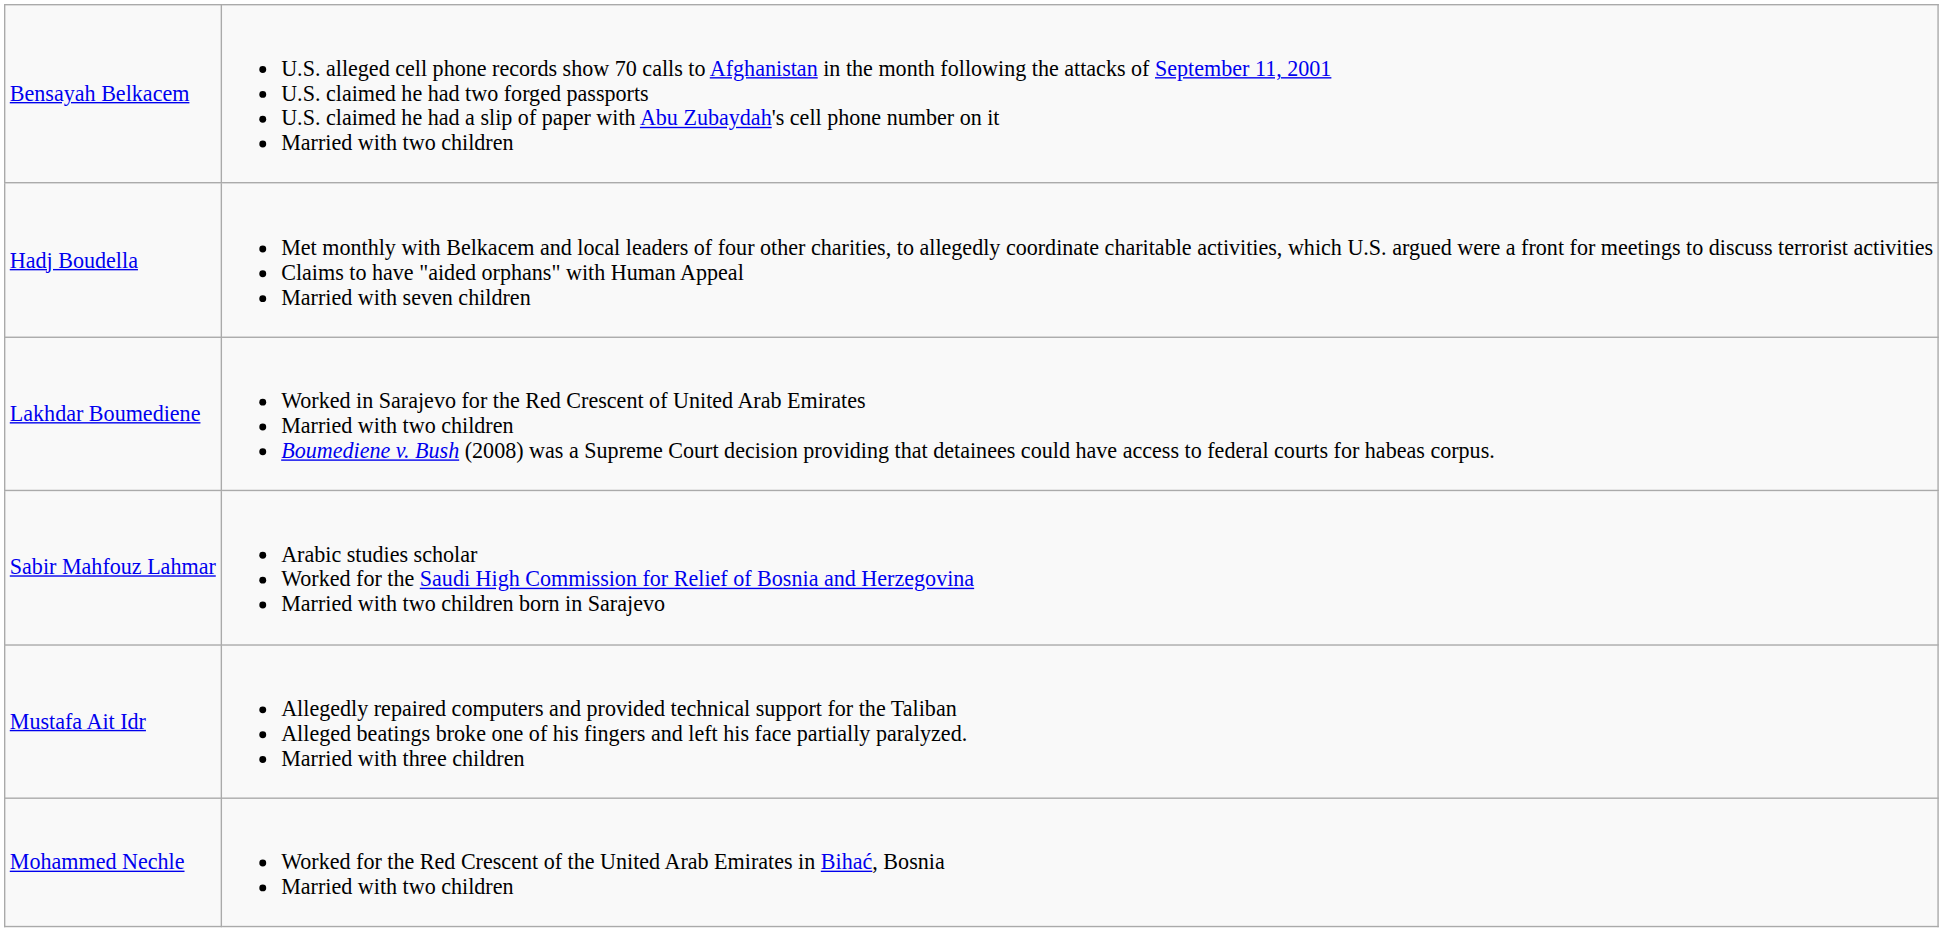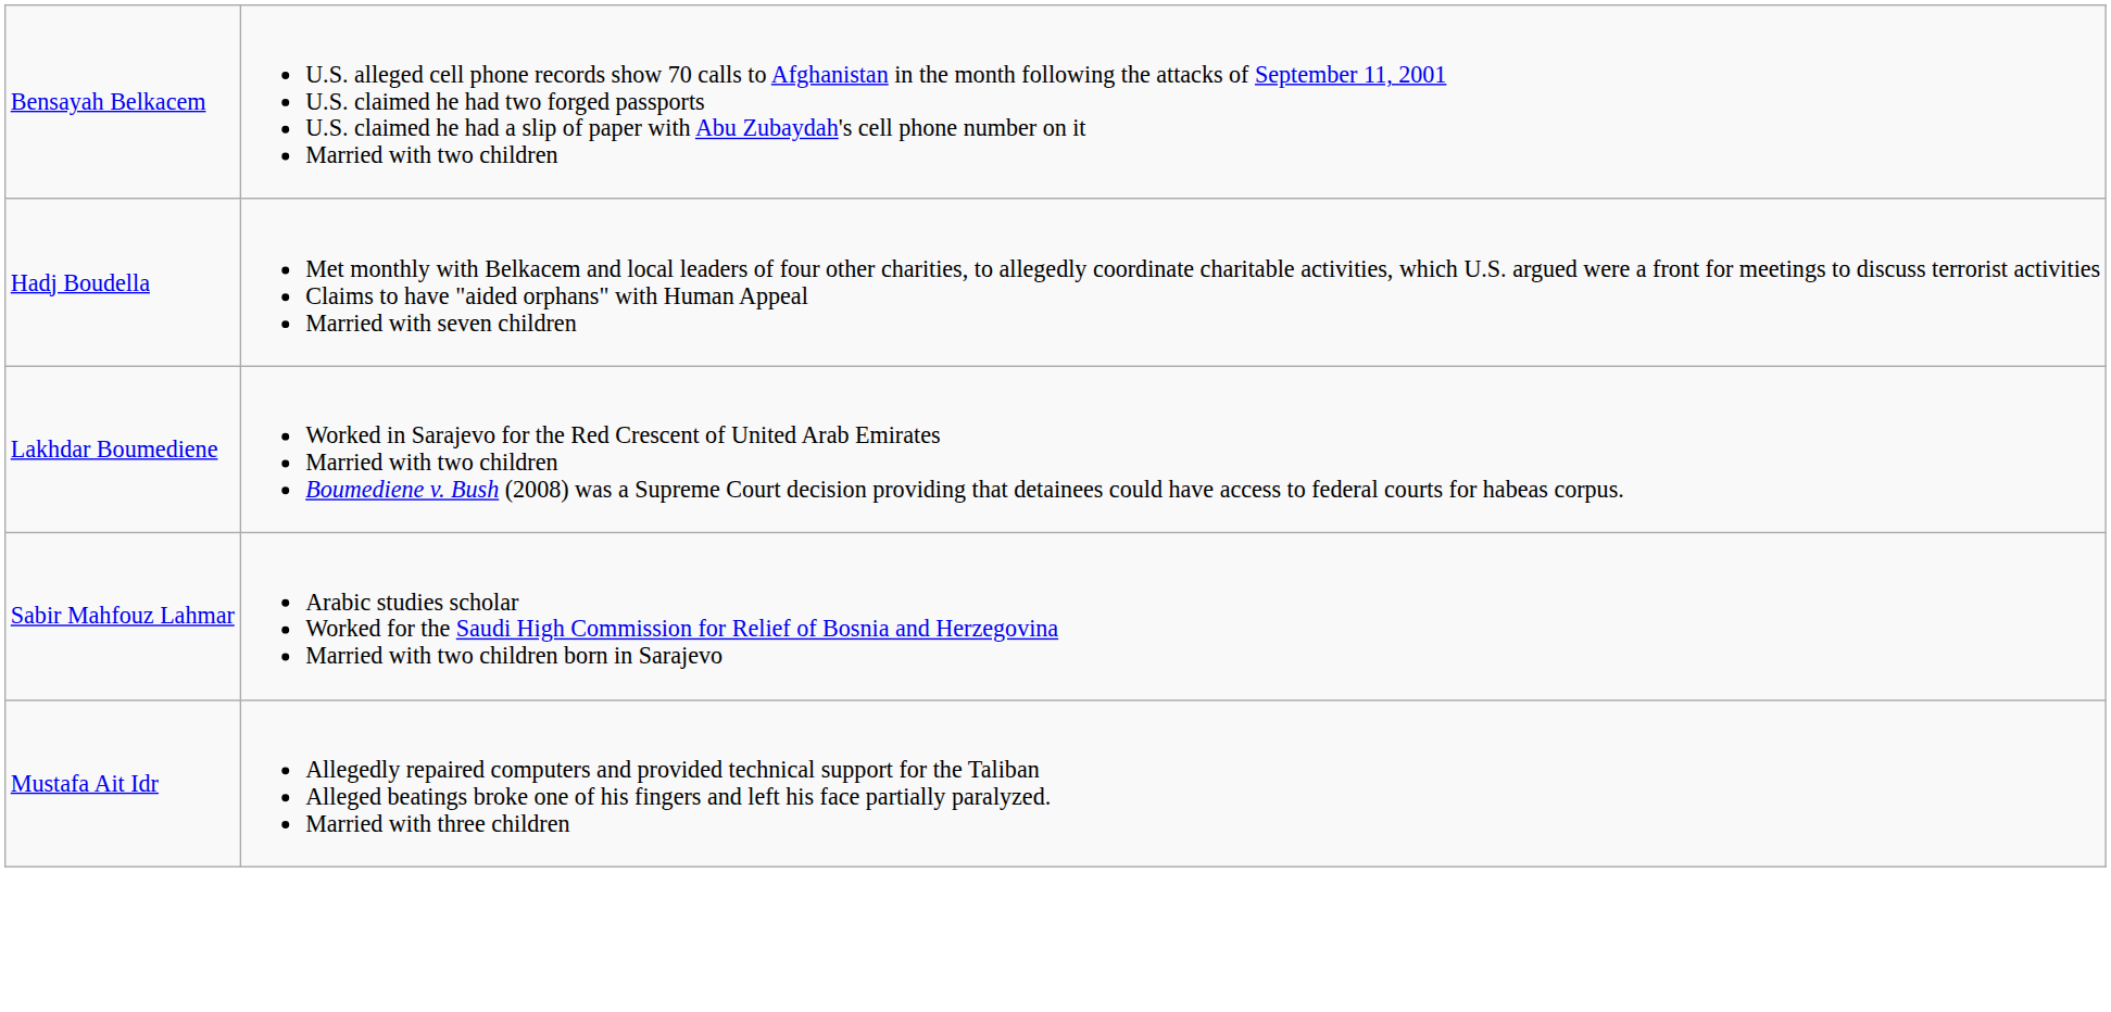- row: Mohammed Nechle | Worked for the Red Crescent of the United Arab Emirates in Bihać, Bosnia Married with two children
